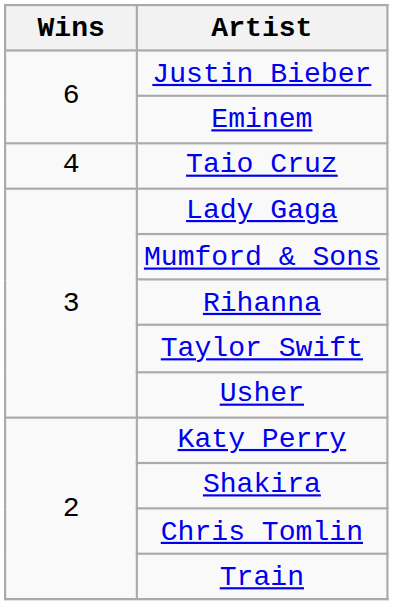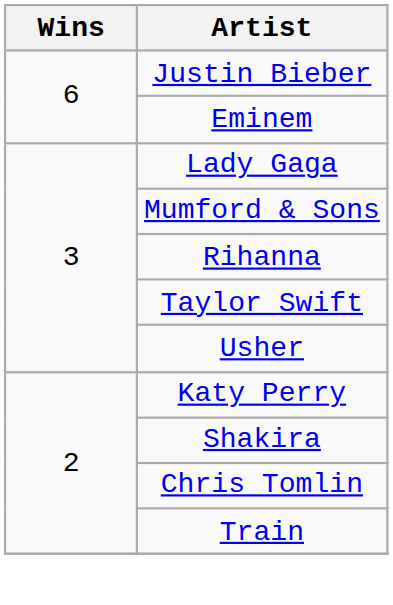- row: 4 | Taio Cruz
